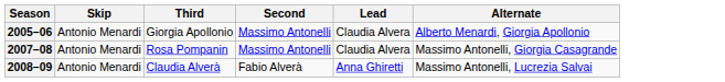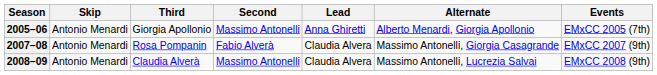+ column: Events | EMxCC 2005 (7th) | EMxCC 2007 (9th) | EMxCC 2008 (9th)
2005–06 | Lead: Claudia Alvera -> Anna Ghiretti
2007–08 | Second: Massimo Antonelli -> Fabio Alverà
2008–09 | Second: Fabio Alverà -> Massimo Antonelli
2008–09 | Lead: Anna Ghiretti -> Claudia Alvera
